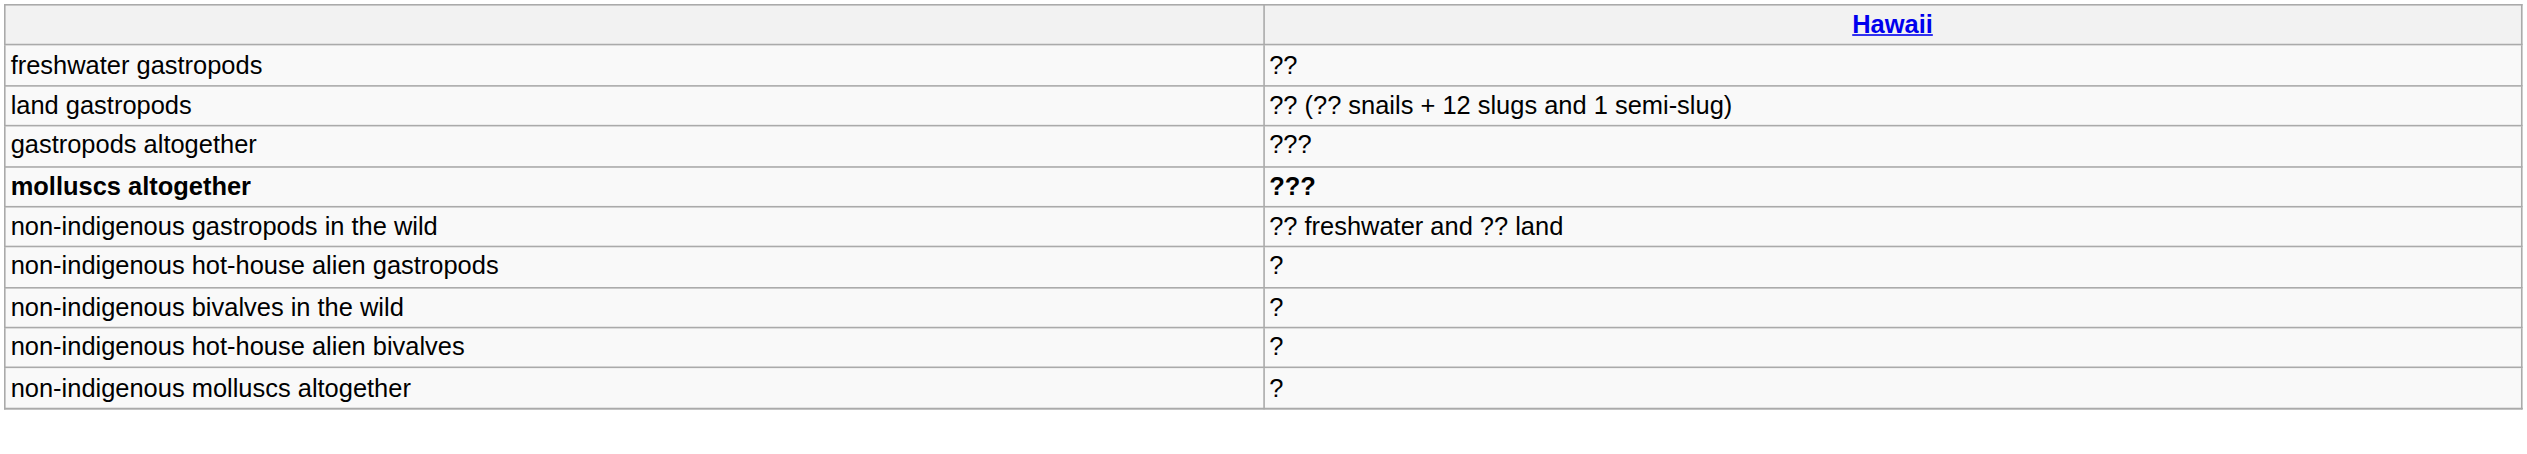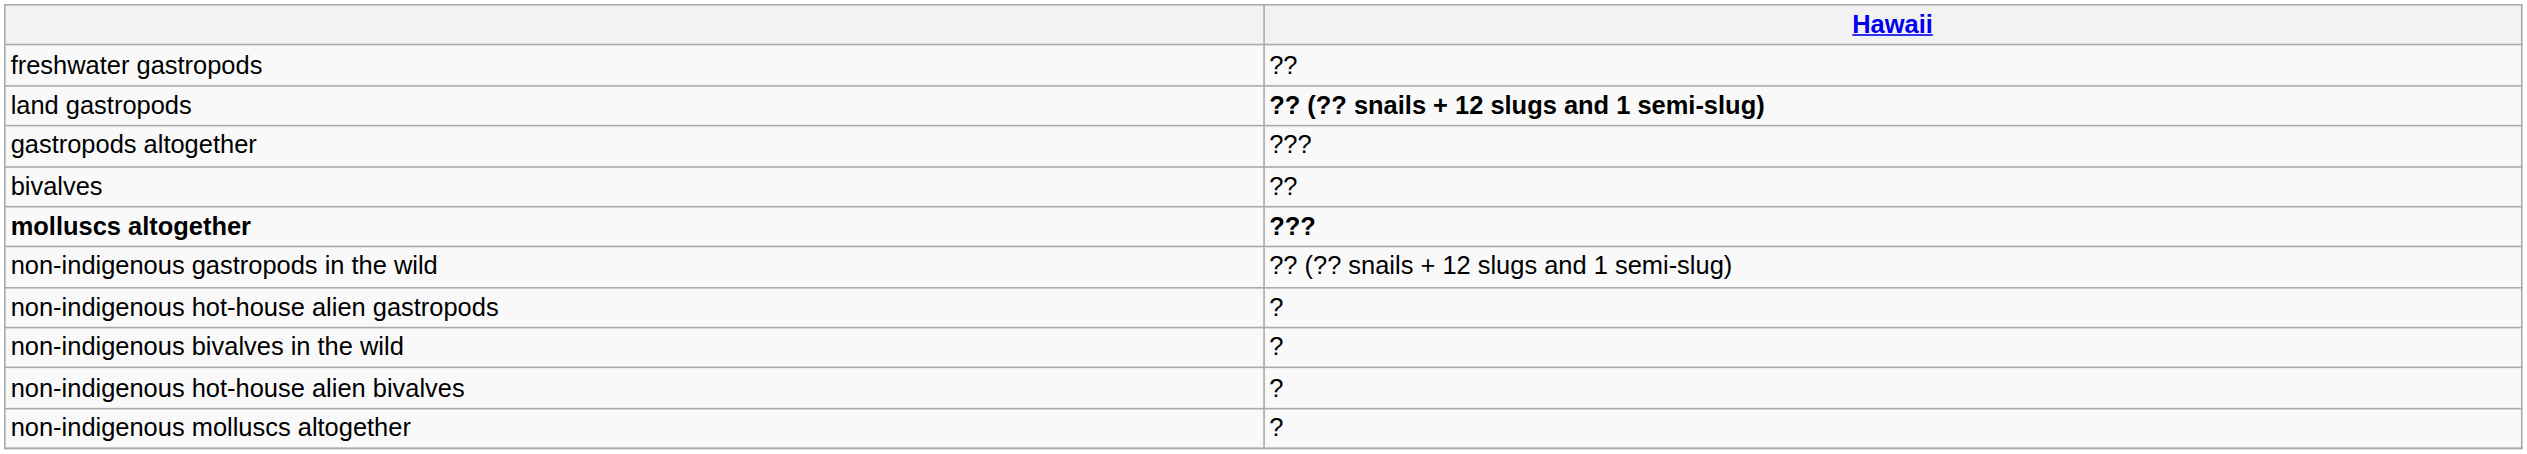land gastropods | Hawaii: normal -> bold
+ row: bivalves | ??
non-indigenous gastropods in the wild | Hawaii: ?? freshwater and ?? land -> ?? (?? snails + 12 slugs and 1 semi-slug)
